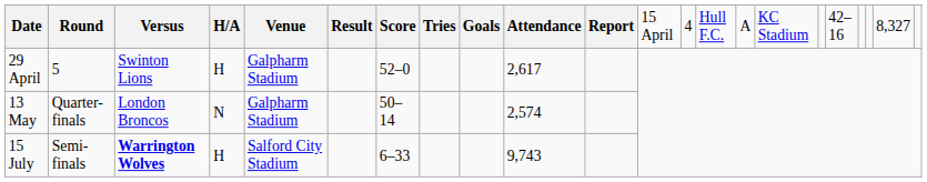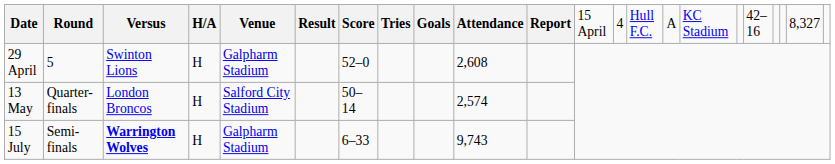29 April | column 10: 2,617 -> 2,608
13 May | column 4: N -> H
13 May | column 5: Galpharm Stadium -> Salford City Stadium
15 July | column 5: Salford City Stadium -> Galpharm Stadium
